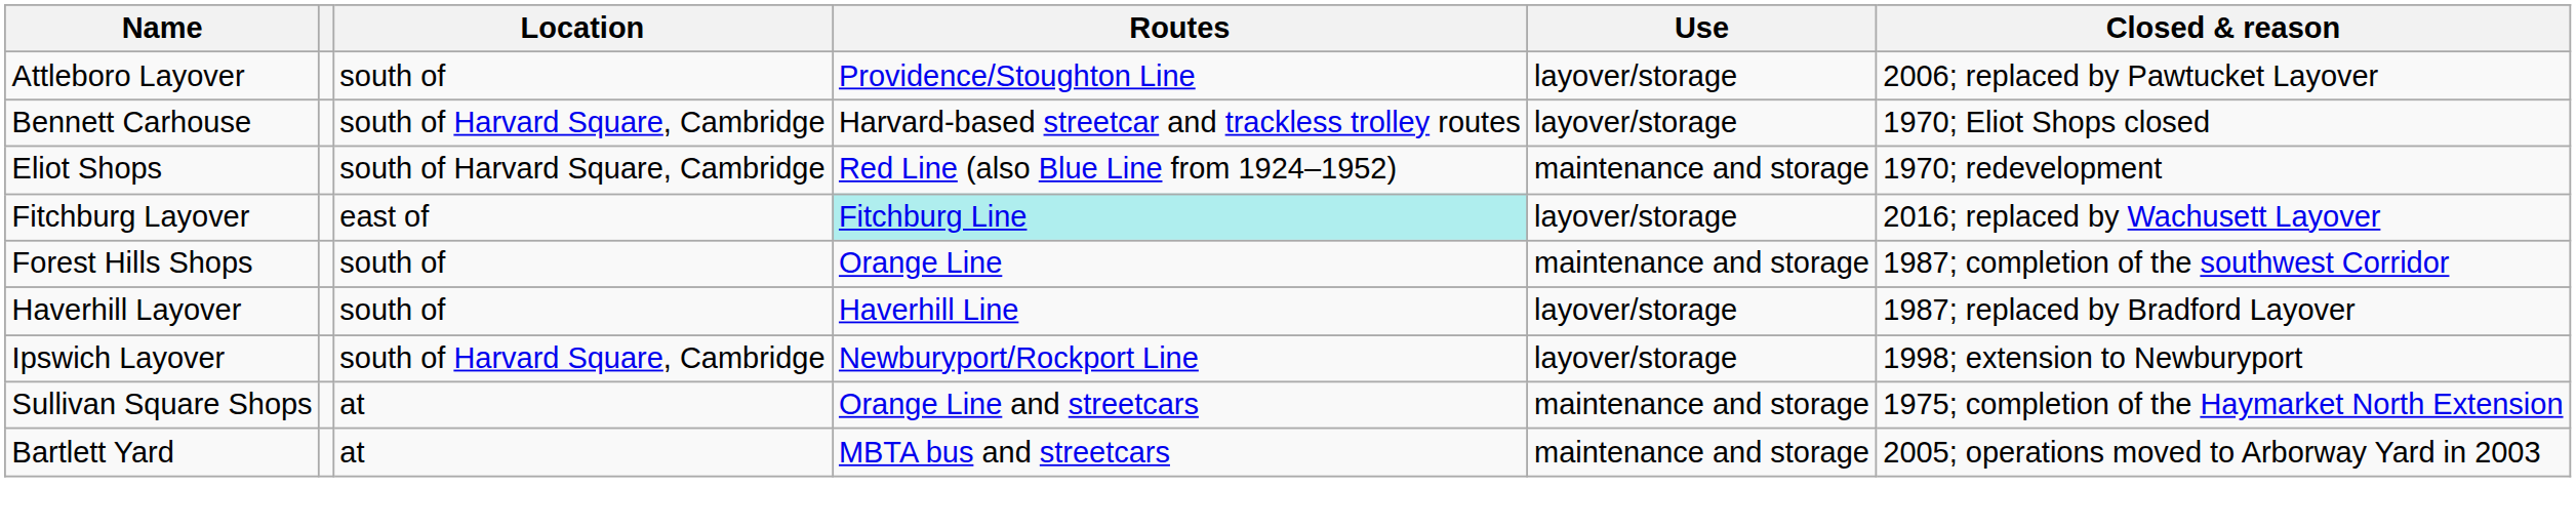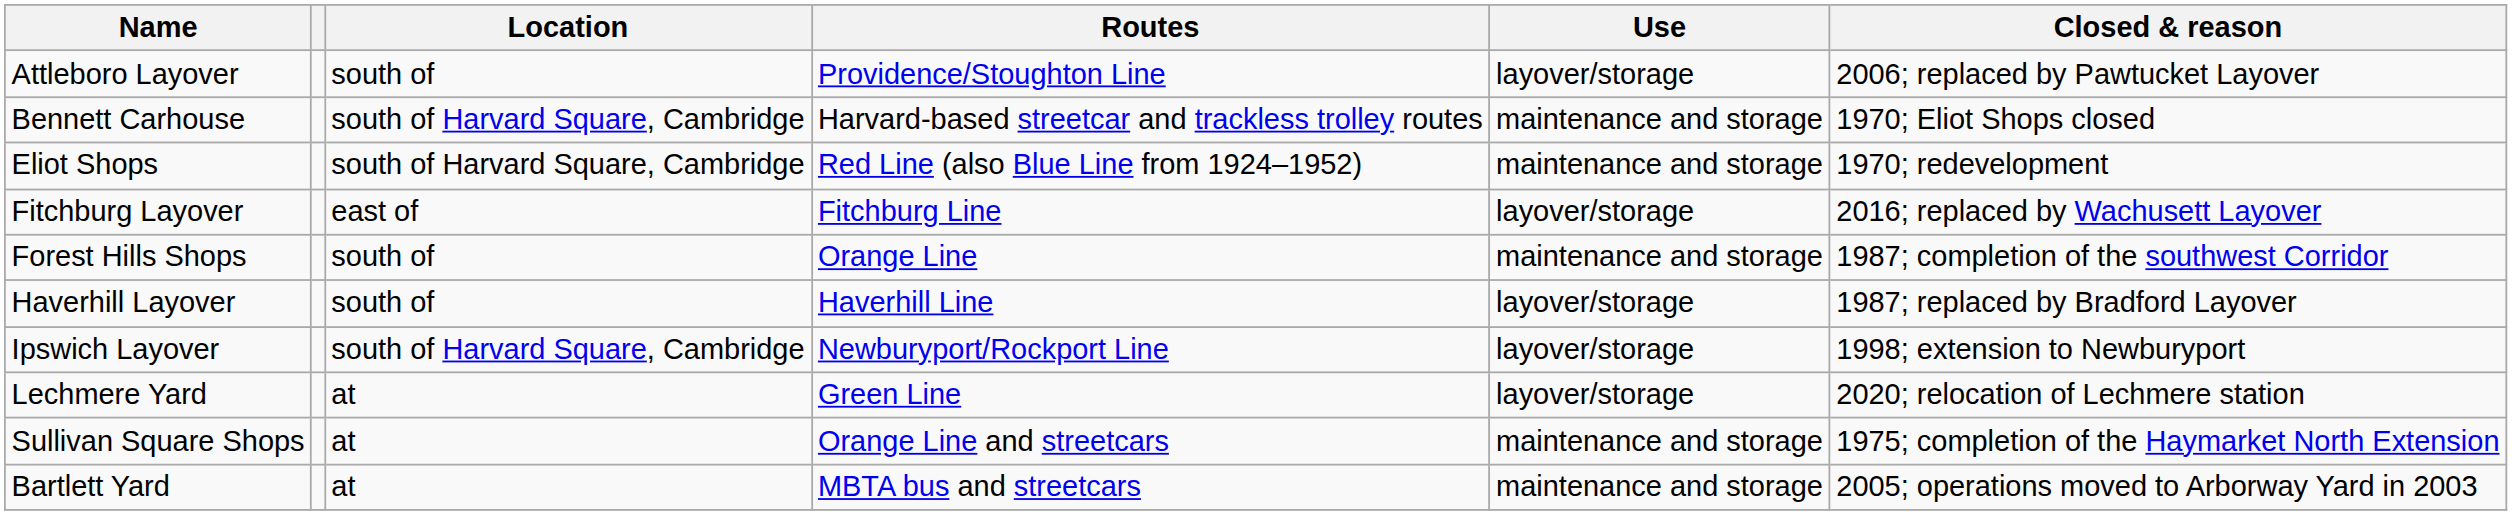Bennett Carhouse | Use: layover/storage -> maintenance and storage
Fitchburg Layover | Routes: paleturquoise background -> no background
+ row: Lechmere Yard | at | Green Line | layover/storage | 2020; relocation of Lechmere station
